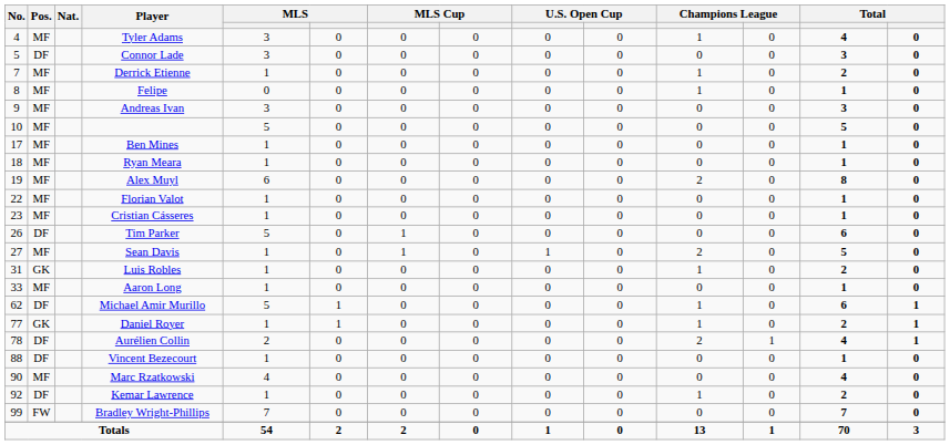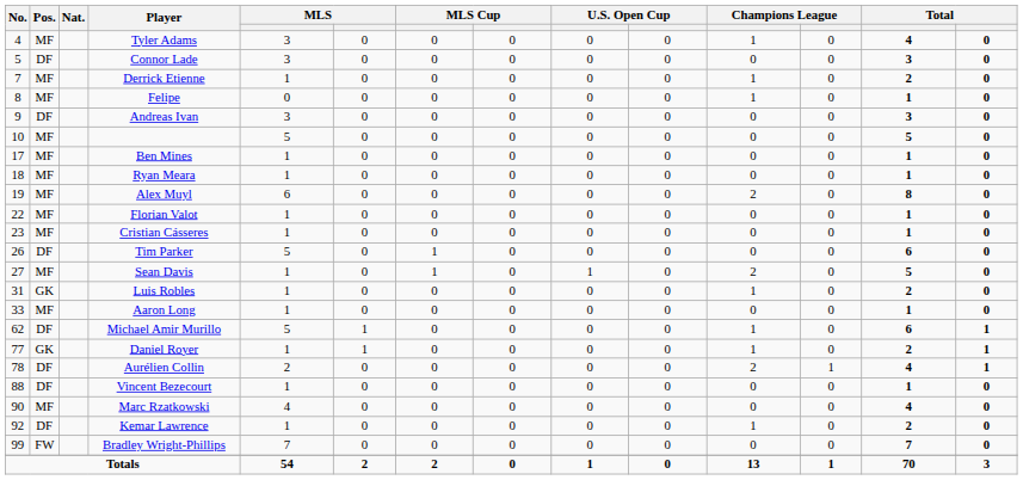Andreas Ivan | Pos.: MF -> DF
